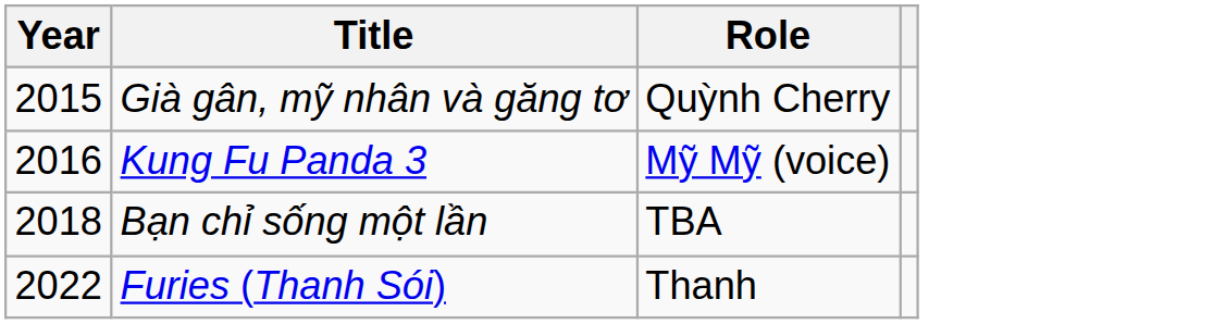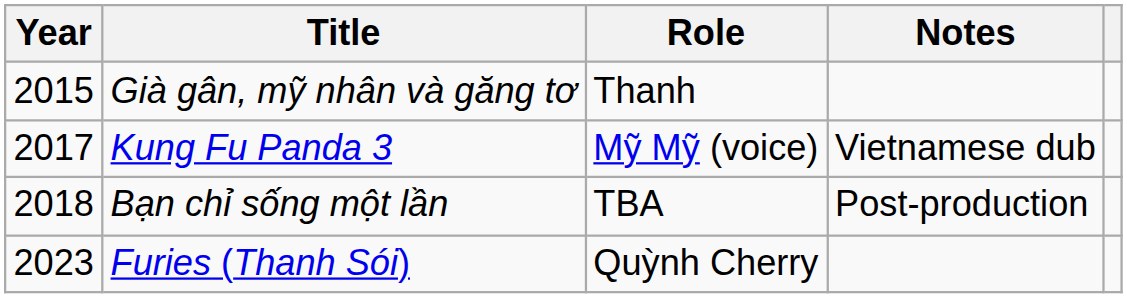+ column: Notes | Vietnamese dub | Post-production
Già gân, mỹ nhân và găng tơ | Role: Quỳnh Cherry -> Thanh
Kung Fu Panda 3 | Year: 2016 -> 2017
Furies (Thanh Sói) | Year: 2022 -> 2023
Furies (Thanh Sói) | Role: Thanh -> Quỳnh Cherry
